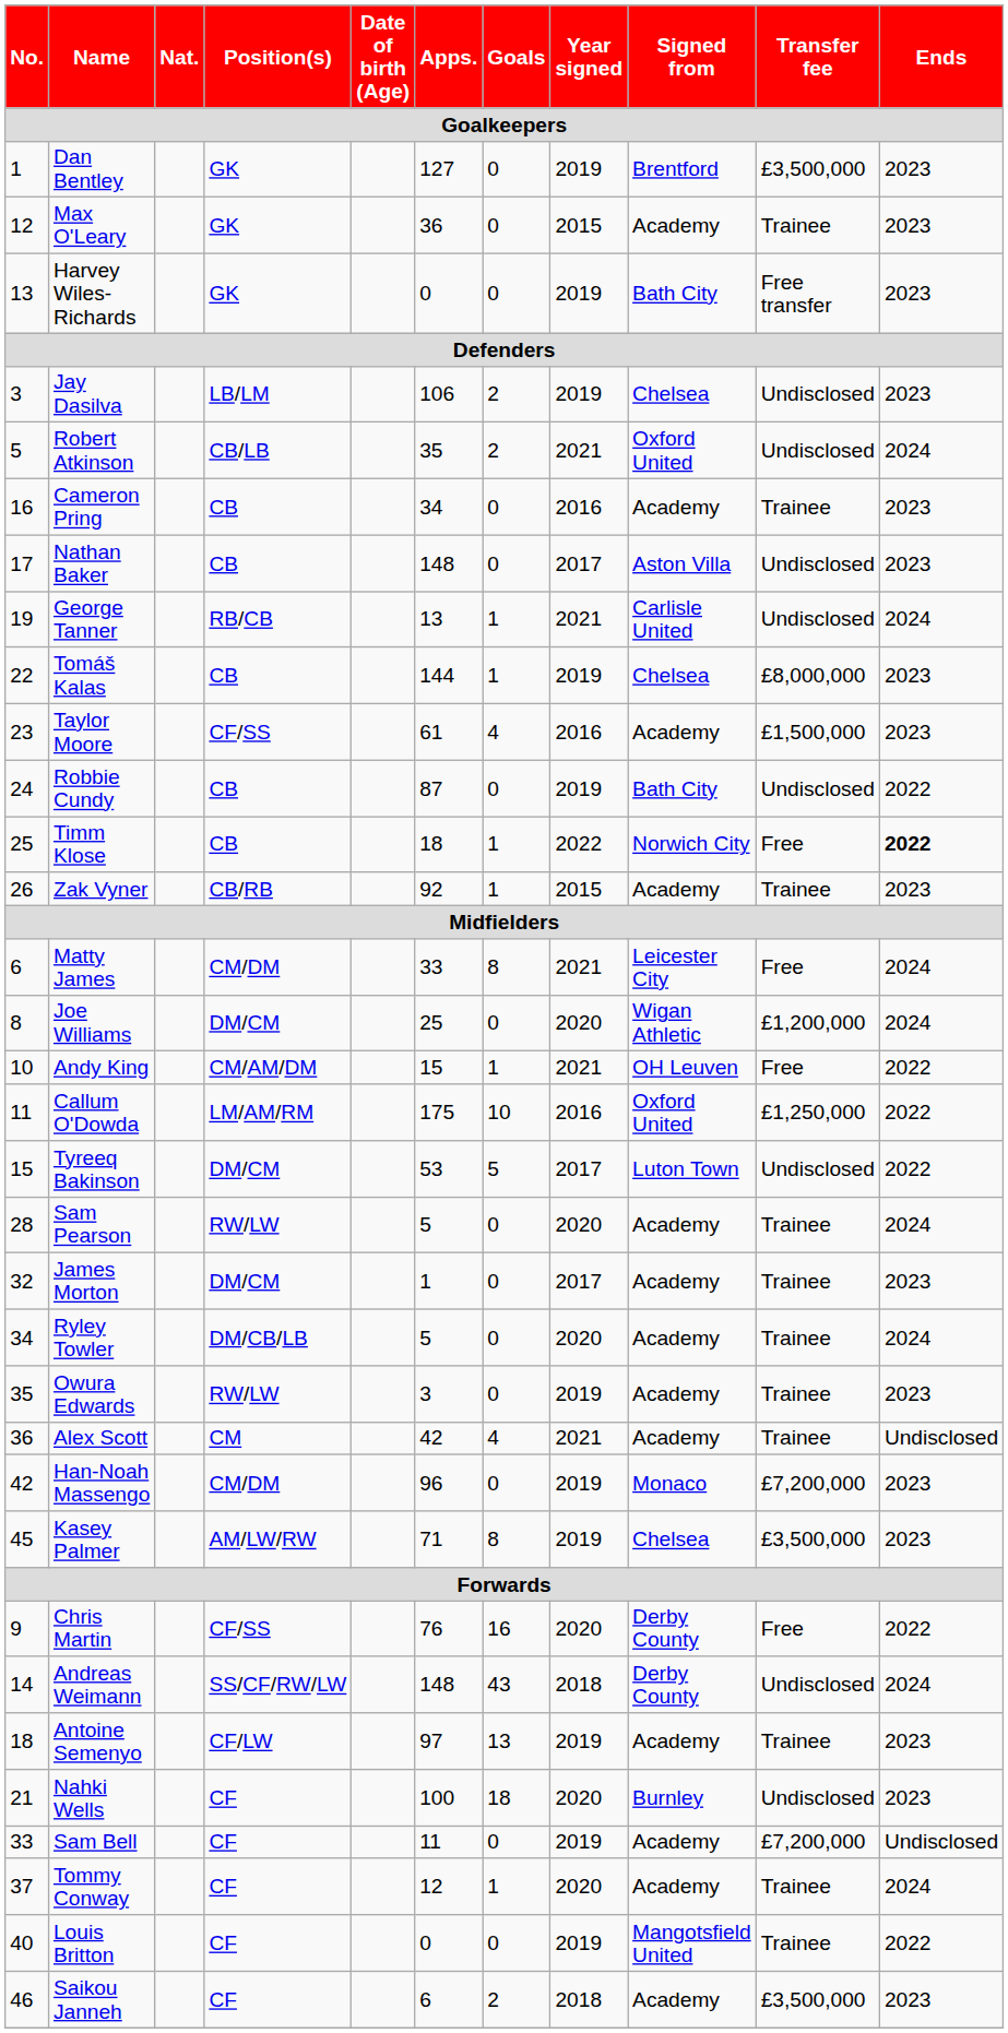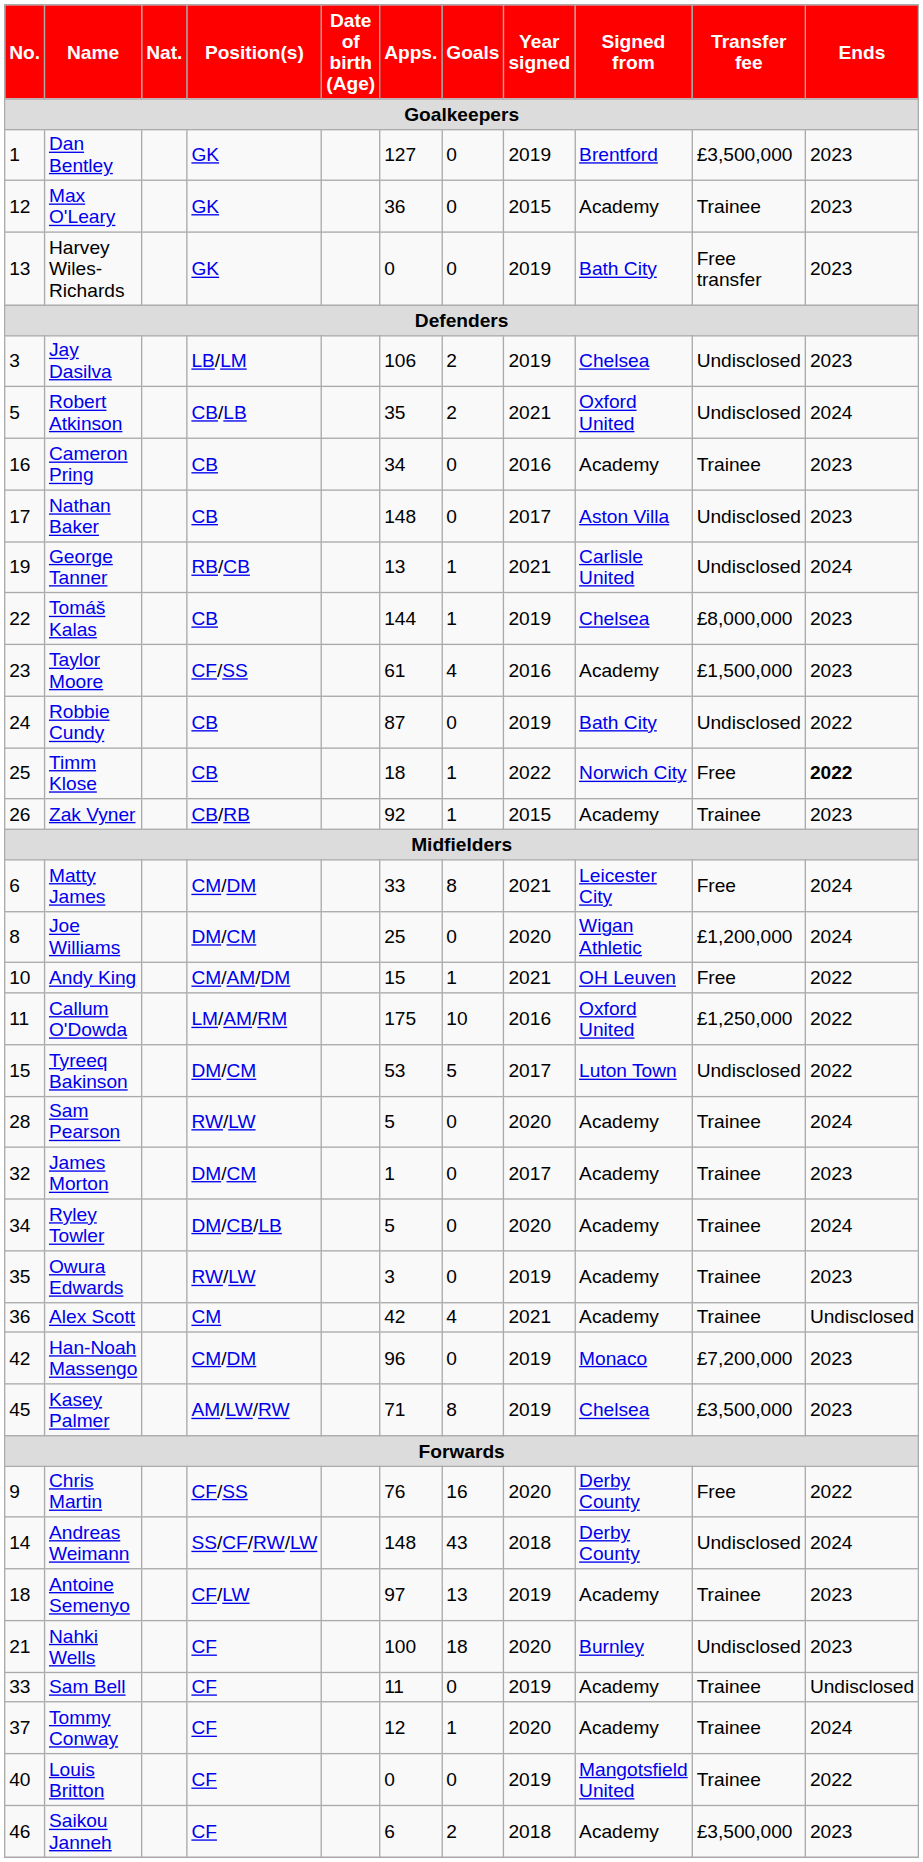Sam Bell | Transfer fee: £7,200,000 -> Trainee
